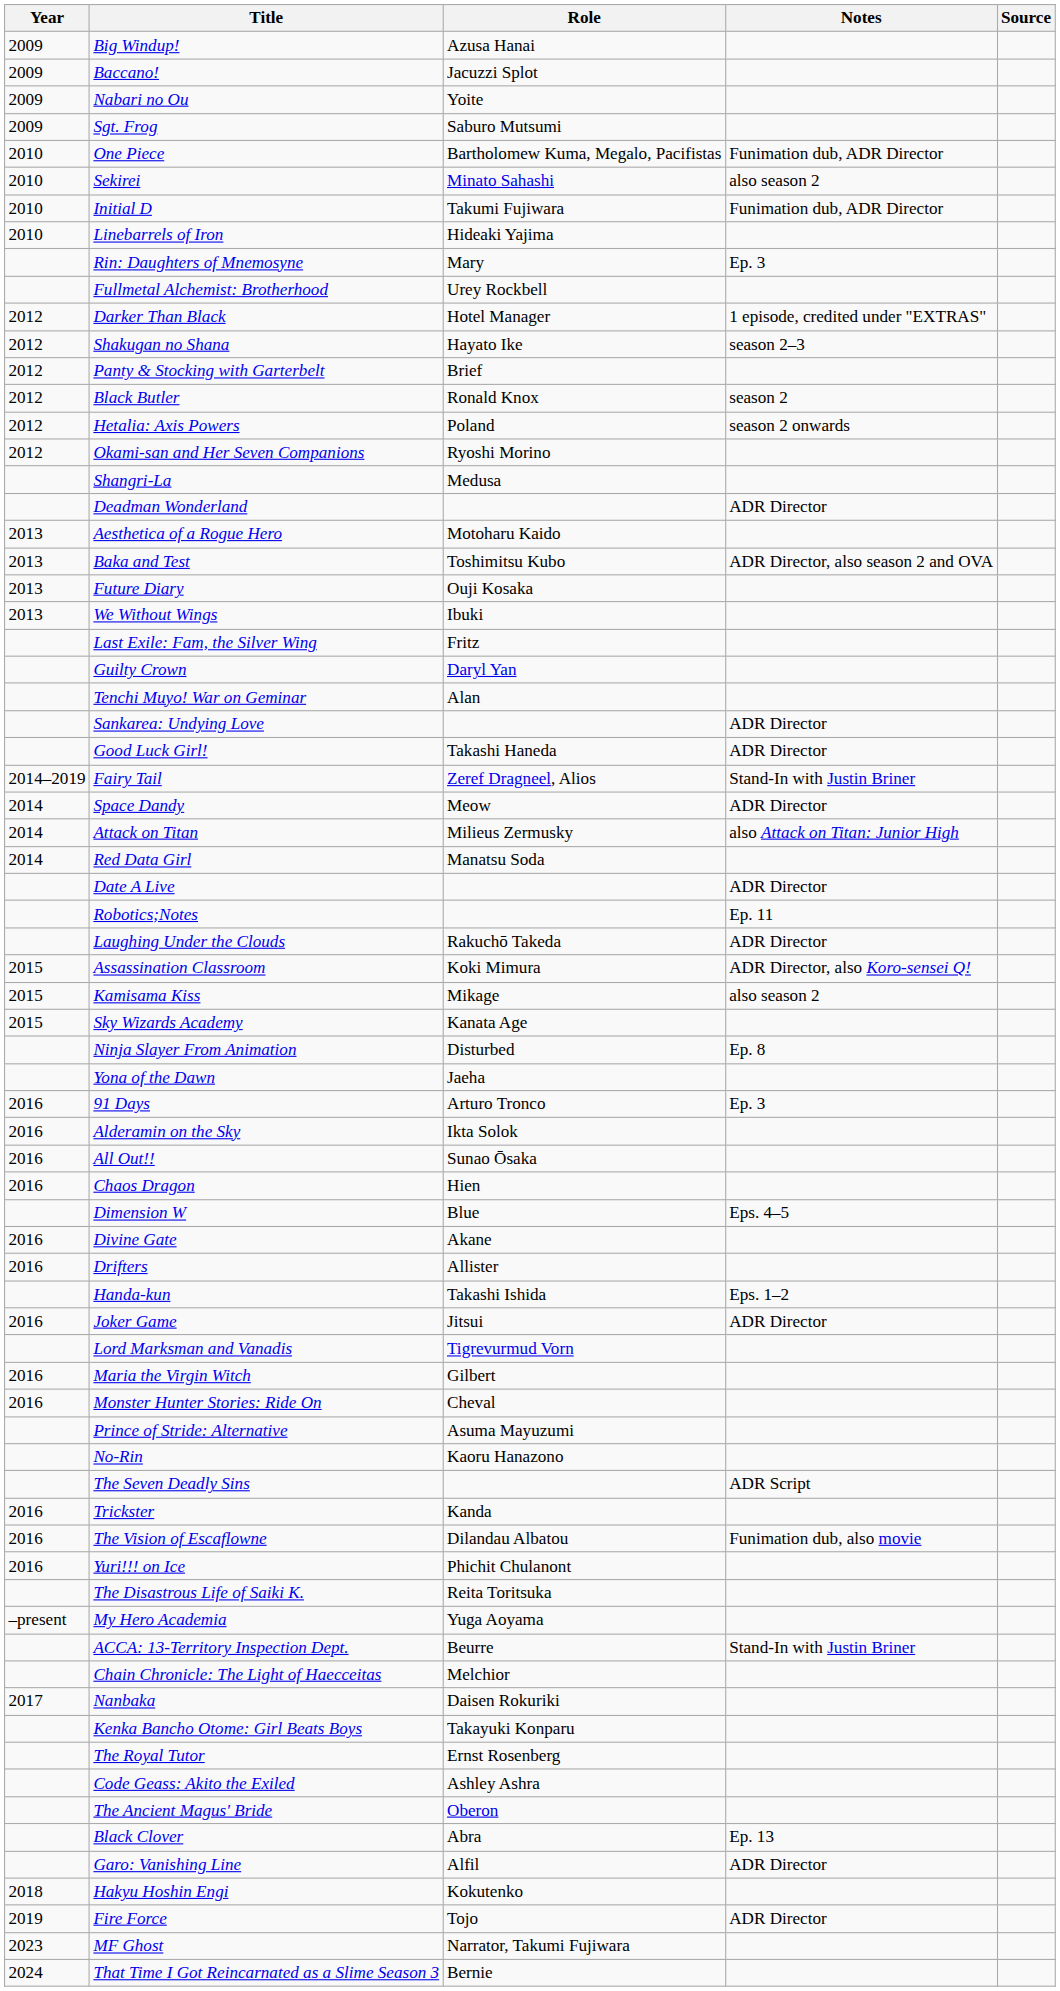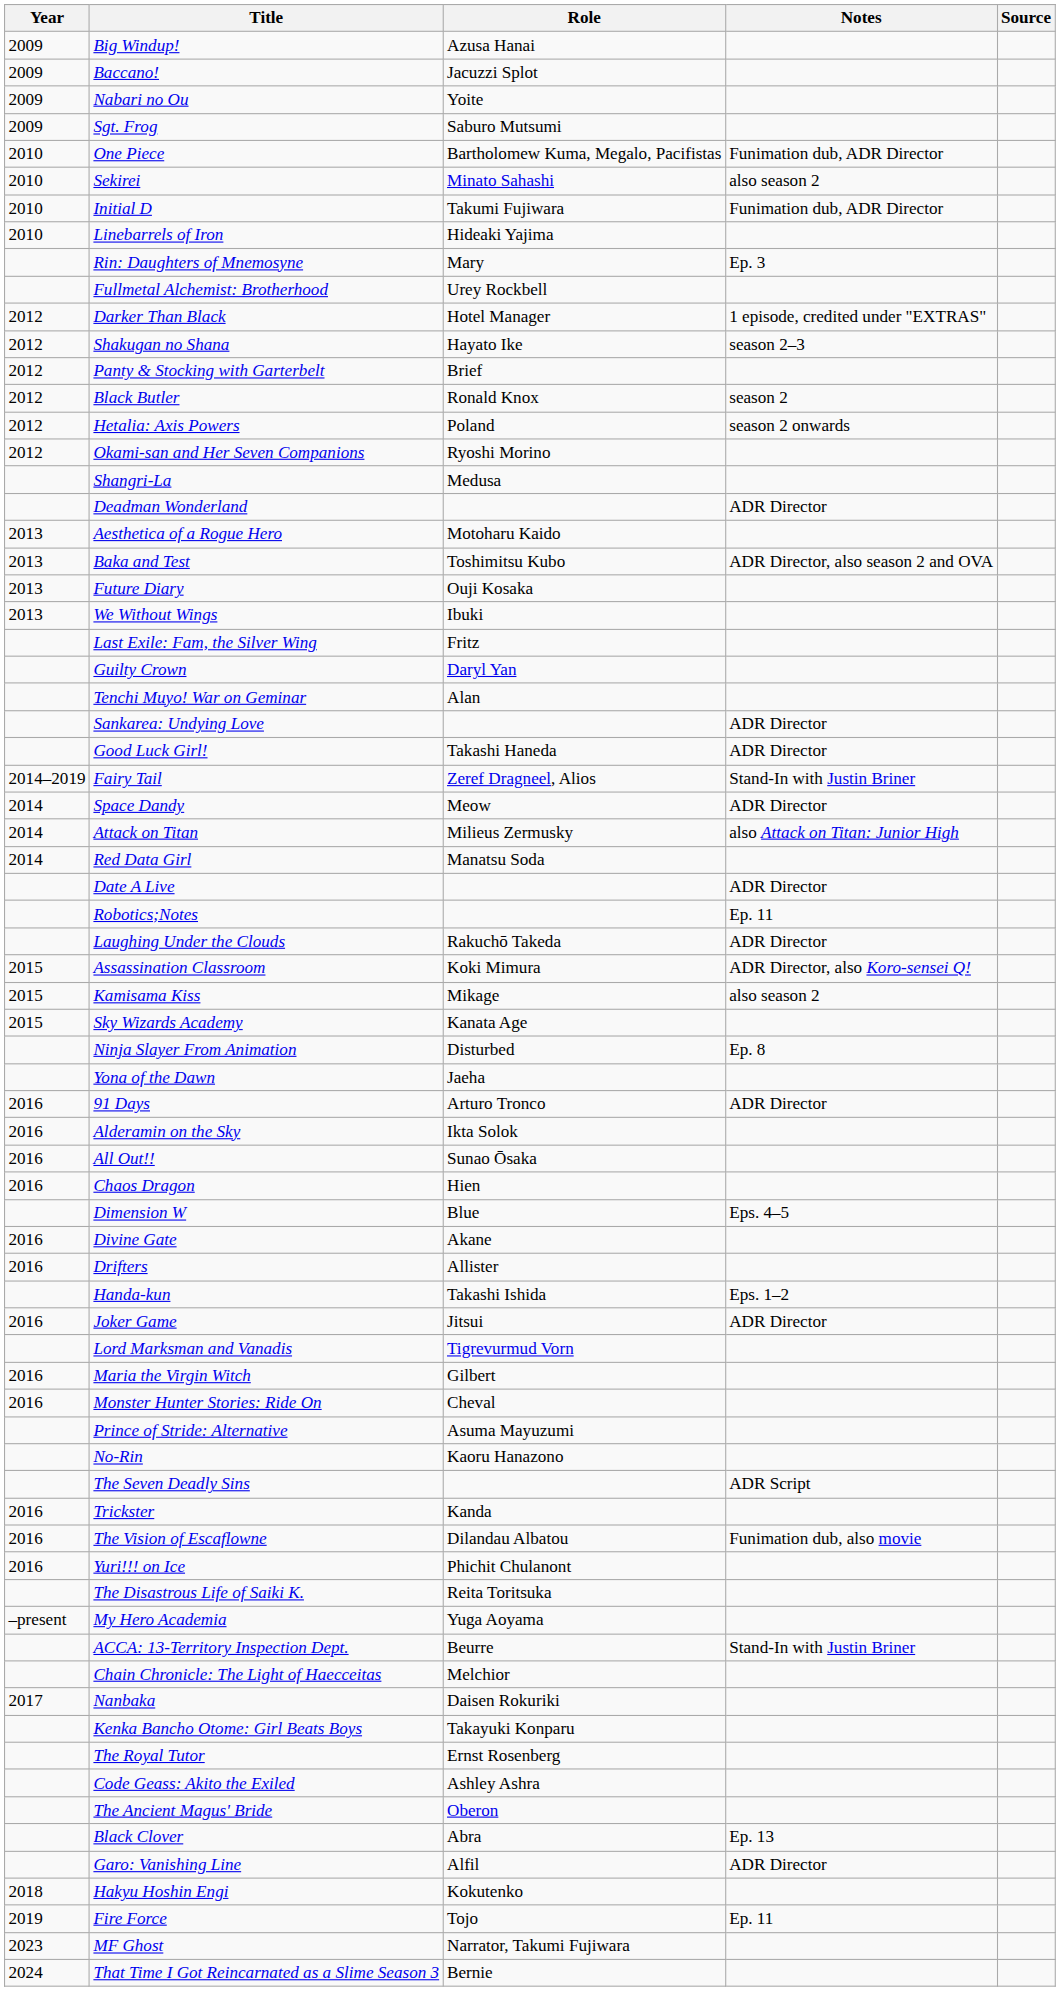91 Days | Notes: Ep. 3 -> ADR Director
Fire Force | Notes: ADR Director -> Ep. 11
